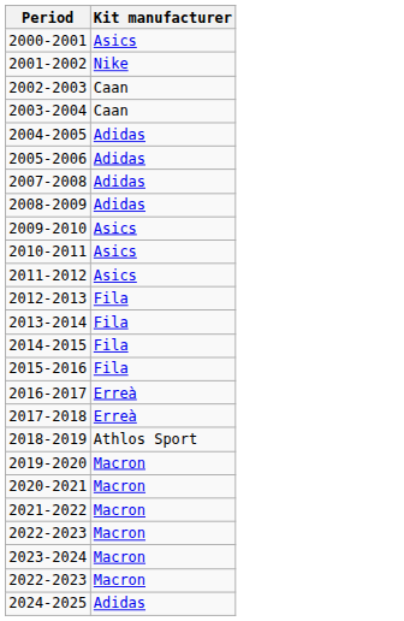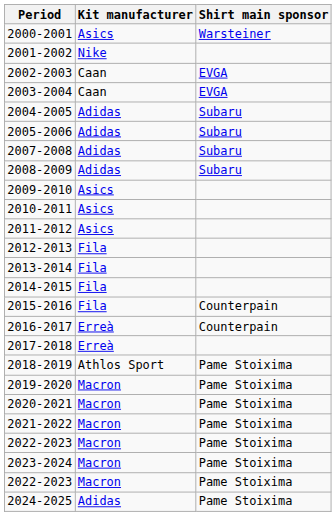+ column: Shirt main sponsor | Warsteiner | EVGA | EVGA | Subaru | Subaru | Subaru | Subaru | Counterpain | Counterpain | Pame Stoixima | Pame Stoixima | Pame Stoixima | Pame Stoixima | Pame Stoixima | Pame Stoixima | Pame Stoixima | Pame Stoixima
